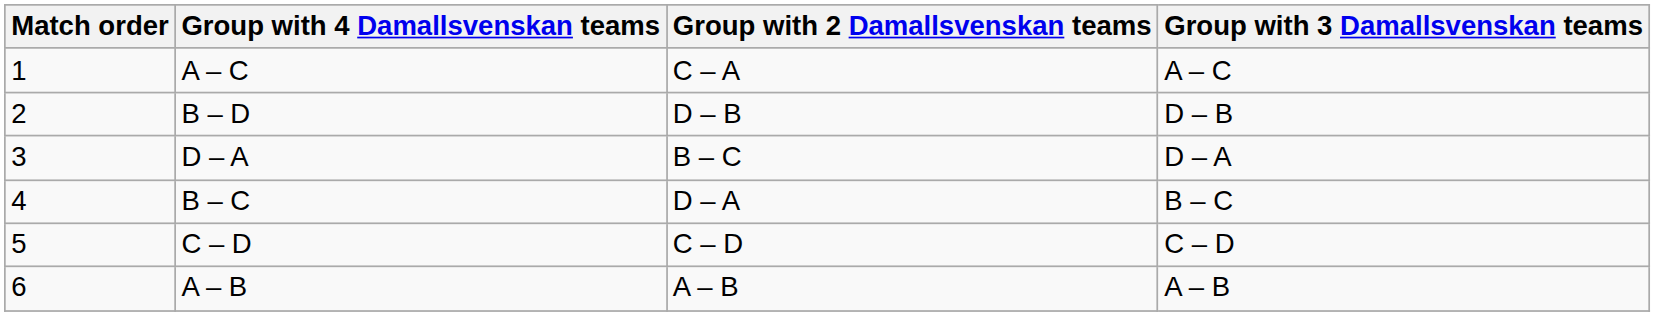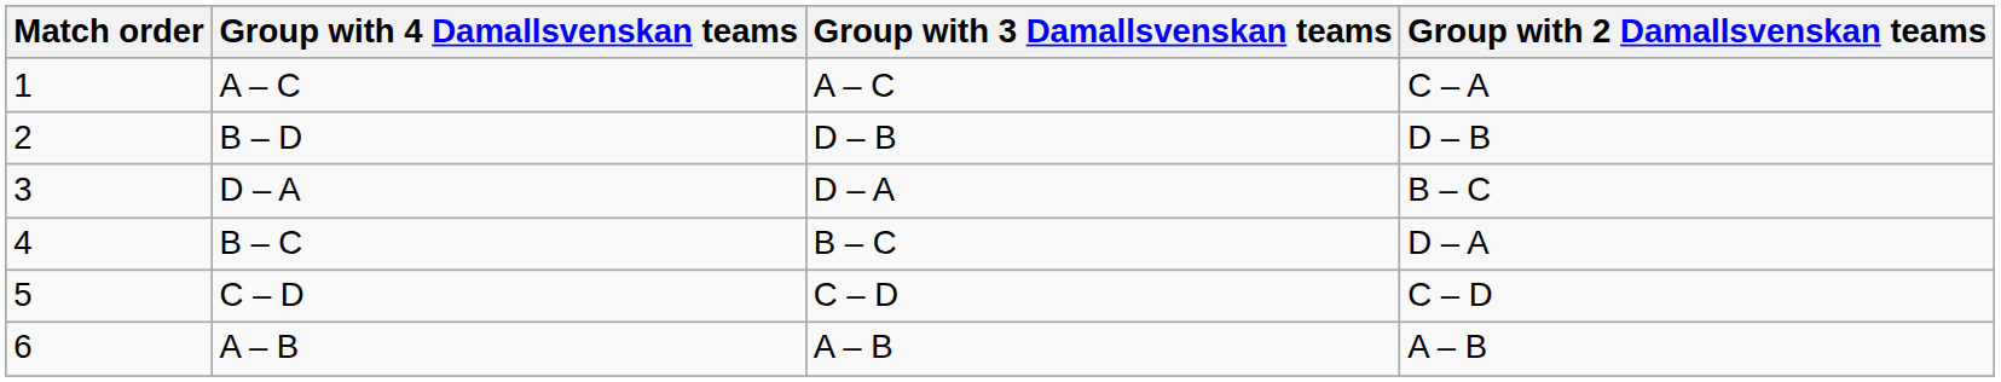columns swapped: Group with 3 Damallsvenskan teams <-> Group with 2 Damallsvenskan teams
